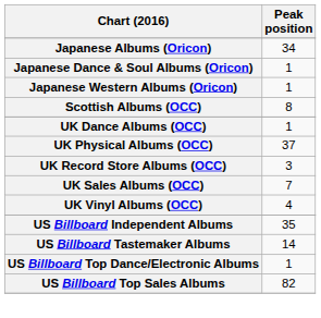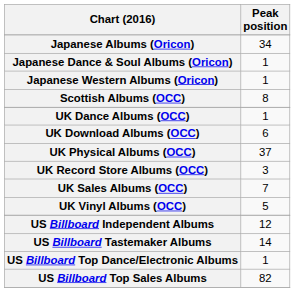+ row: UK Download Albums (OCC) | 6
UK Vinyl Albums (OCC) | Peak position: 4 -> 5
US Billboard Independent Albums | Peak position: 35 -> 12
